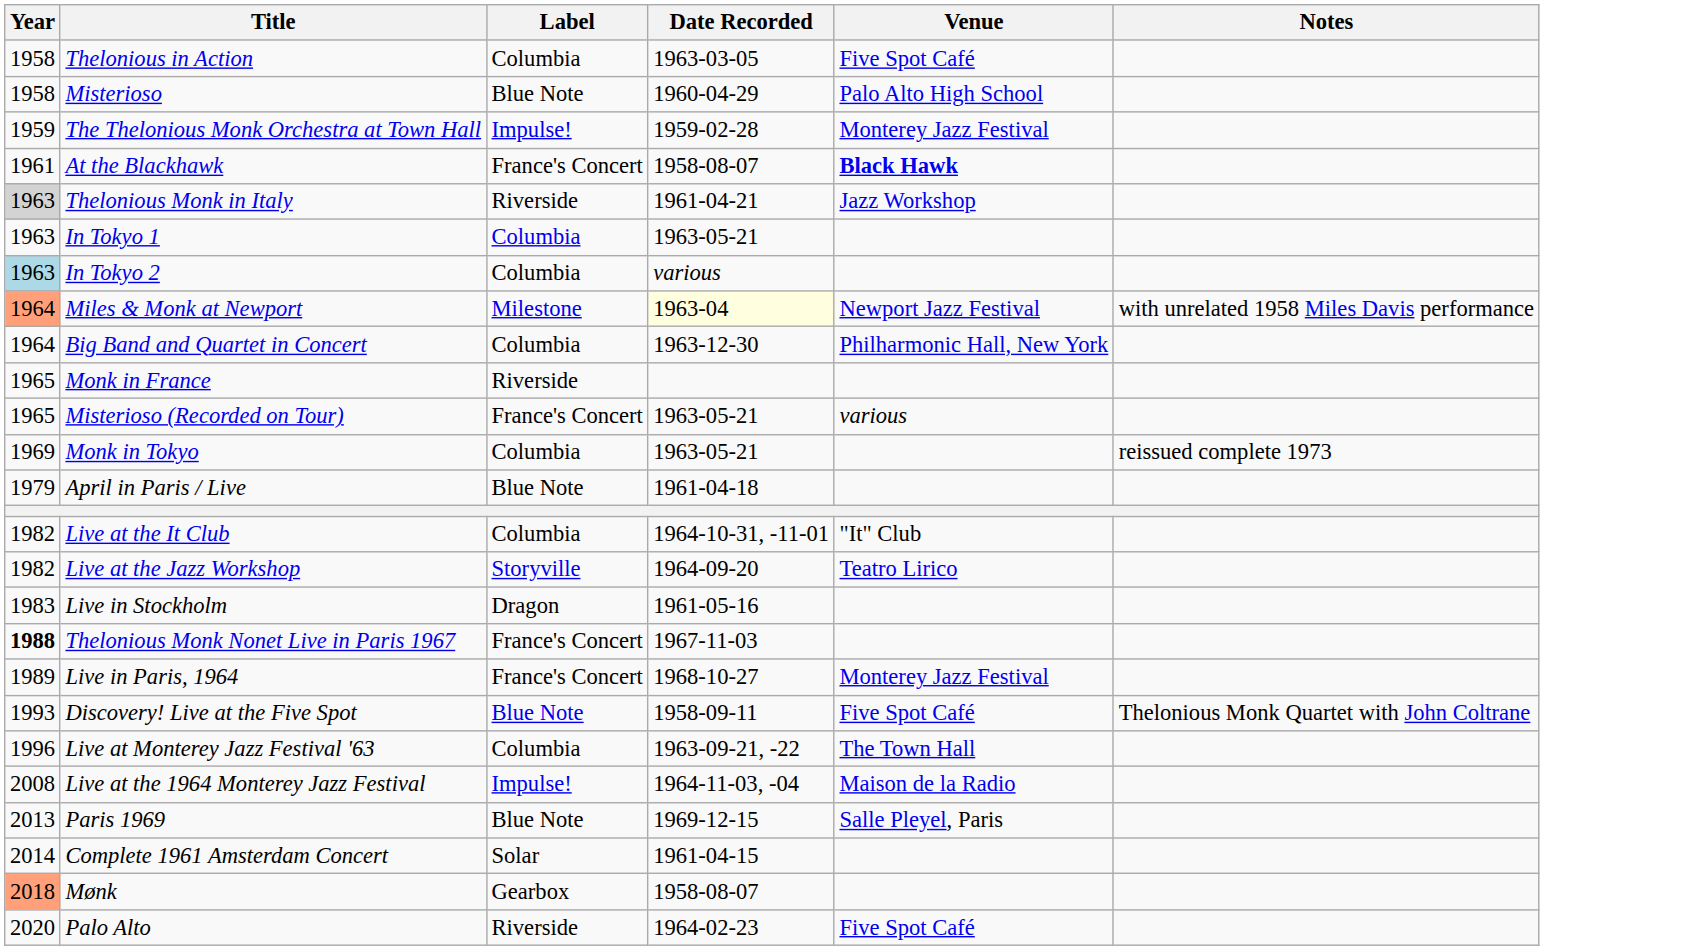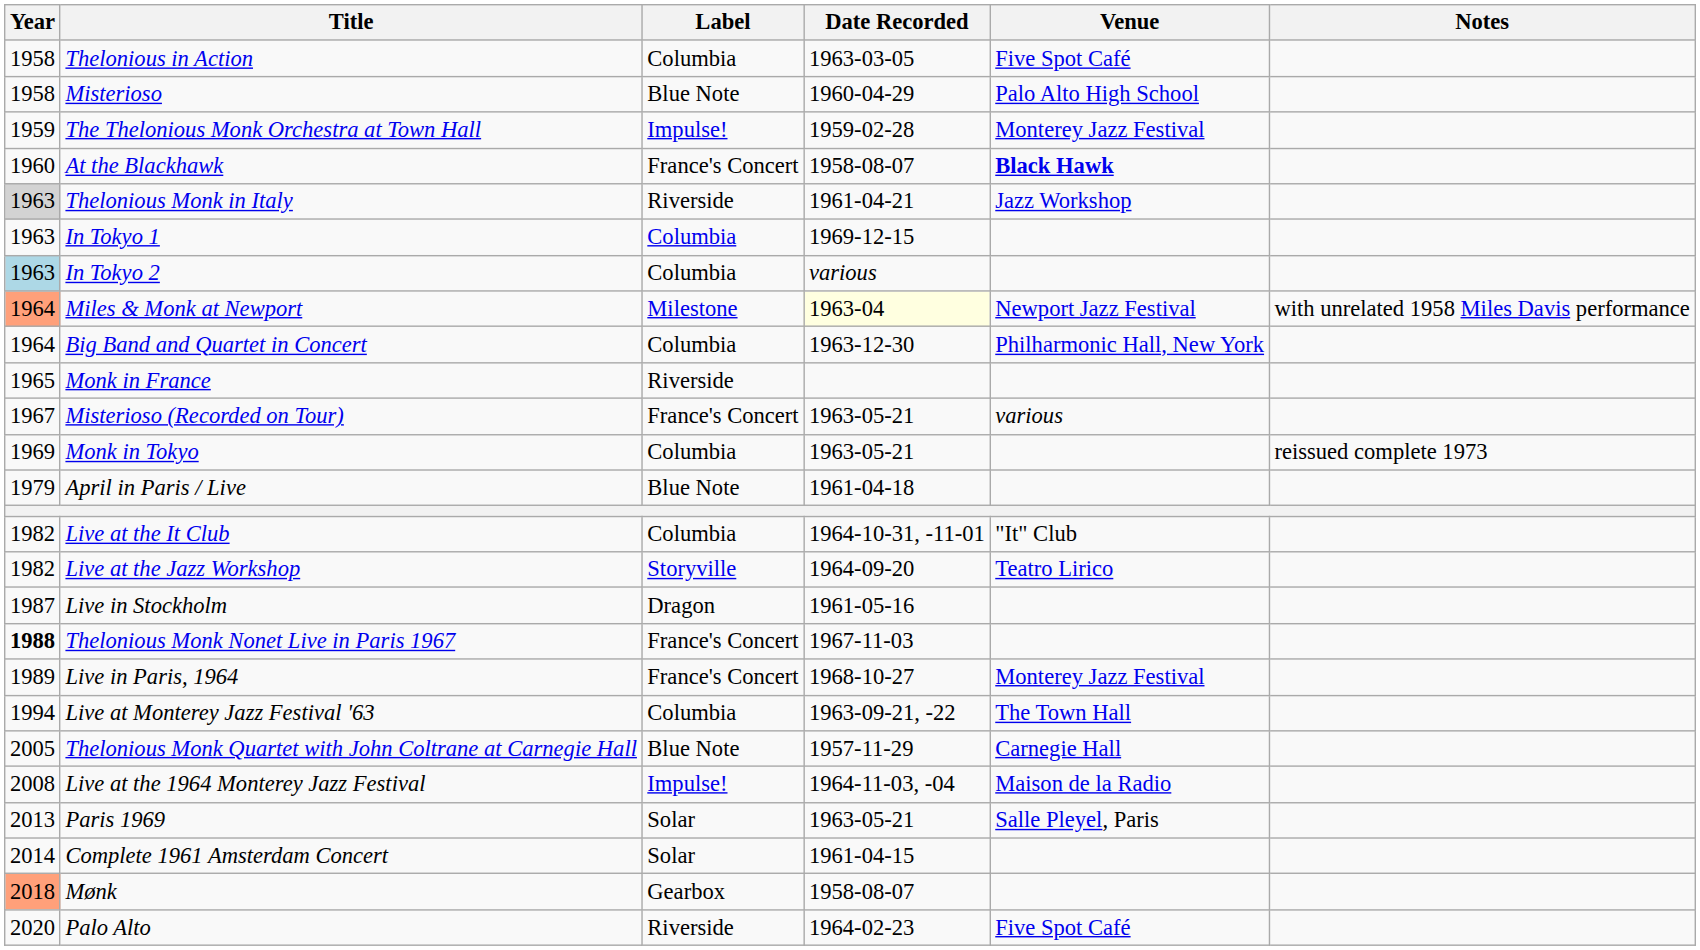At the Blackhawk | Year: 1961 -> 1960
In Tokyo 1 | Date Recorded: 1963-05-21 -> 1969-12-15
Misterioso (Recorded on Tour) | Year: 1965 -> 1967
Live in Stockholm | Year: 1983 -> 1987
- row: 1993 | Discovery! Live at the Five Spot | Blue Note | 1958-09-11 | Five Spot Café | Thelonious Monk Quartet with John Coltrane
Live at Monterey Jazz Festival '63 | Year: 1996 -> 1994
+ row: 2005 | Thelonious Monk Quartet with John Coltrane at Carnegie Hall | Blue Note | 1957-11-29 | Carnegie Hall
Paris 1969 | Label: Blue Note -> Solar
Paris 1969 | Date Recorded: 1969-12-15 -> 1963-05-21
